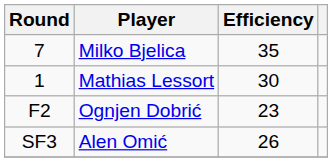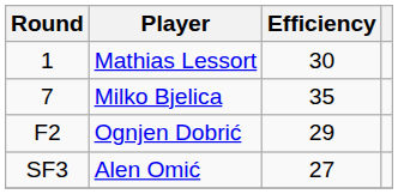rows swapped: Mathias Lessort <-> Milko Bjelica
Ognjen Dobrić | Efficiency: 23 -> 29
Alen Omić | Efficiency: 26 -> 27
